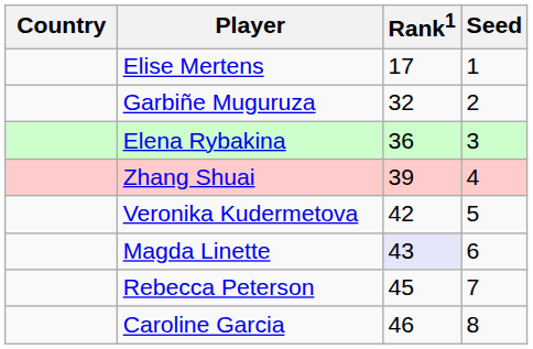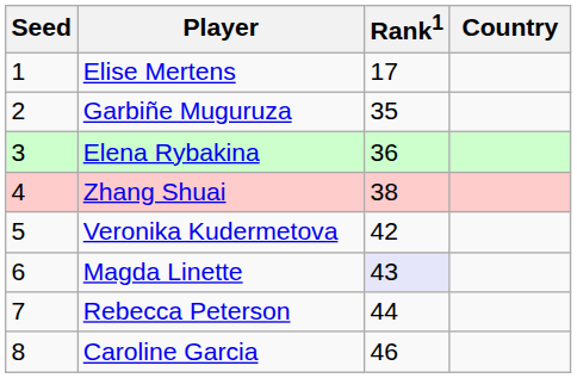columns swapped: Country <-> Seed
Garbiñe Muguruza | Rank1: 32 -> 35
Zhang Shuai | Rank1: 39 -> 38
Rebecca Peterson | Rank1: 45 -> 44
